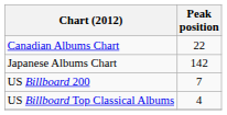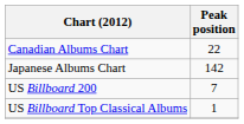US Billboard Top Classical Albums | Peak position: 4 -> 1
